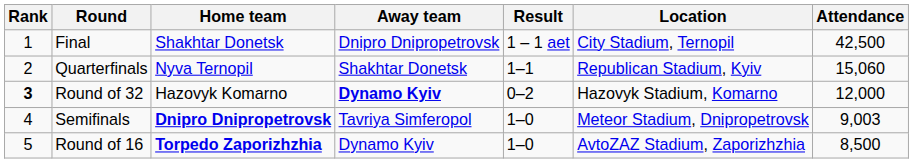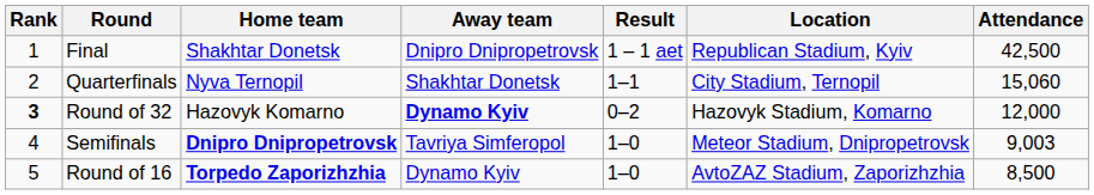Final | Location: City Stadium, Ternopil -> Republican Stadium, Kyiv
Quarterfinals | Location: Republican Stadium, Kyiv -> City Stadium, Ternopil
